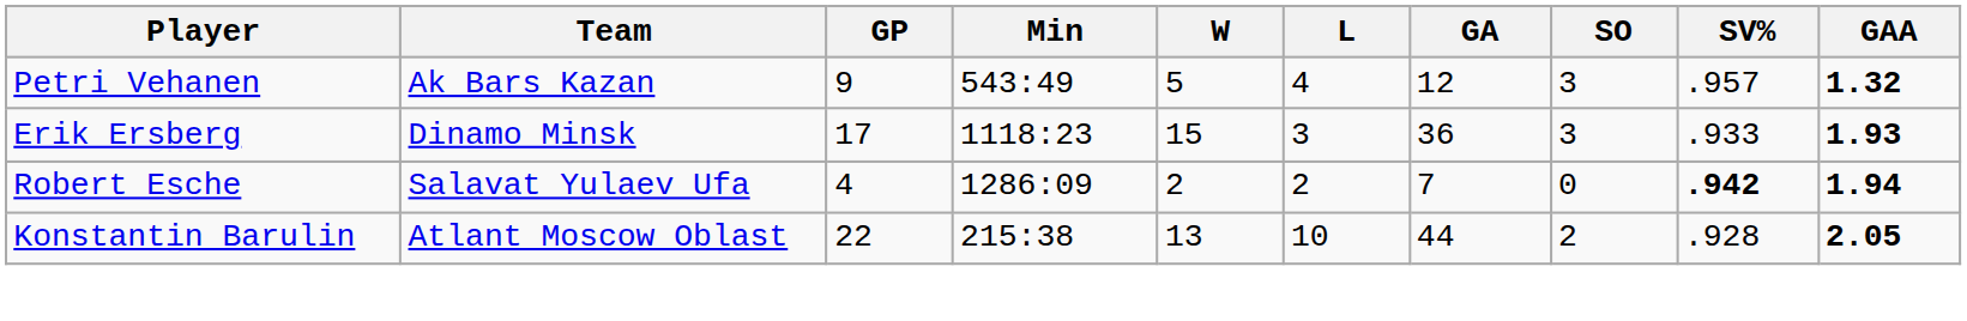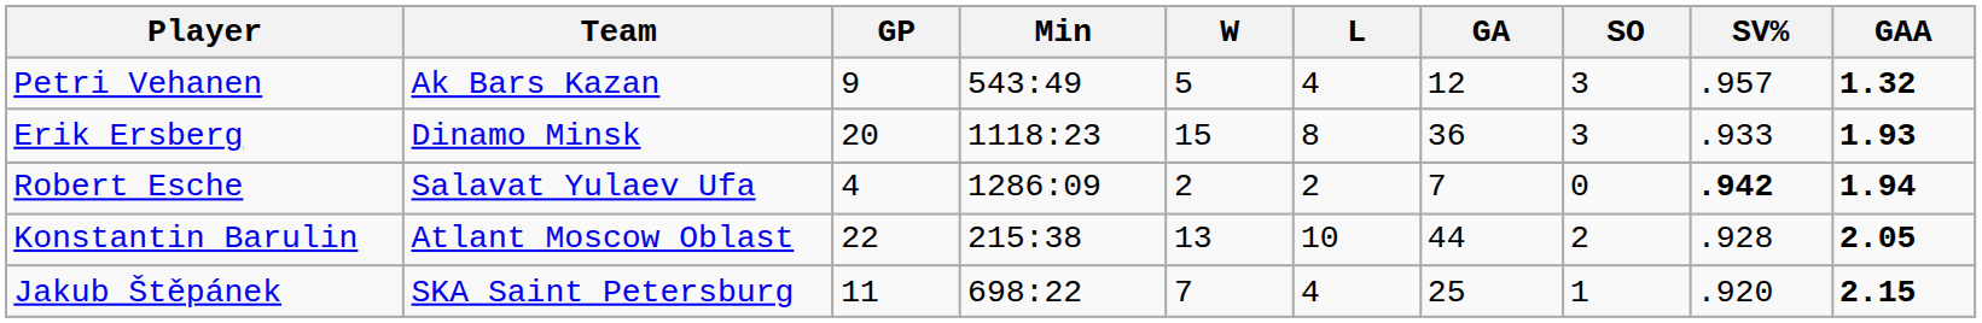Erik Ersberg | GP: 17 -> 20
Erik Ersberg | L: 3 -> 8
+ row: Jakub Štěpánek | SKA Saint Petersburg | 11 | 698:22 | 7 | 4 | 25 | 1 | .920 | 2.15
